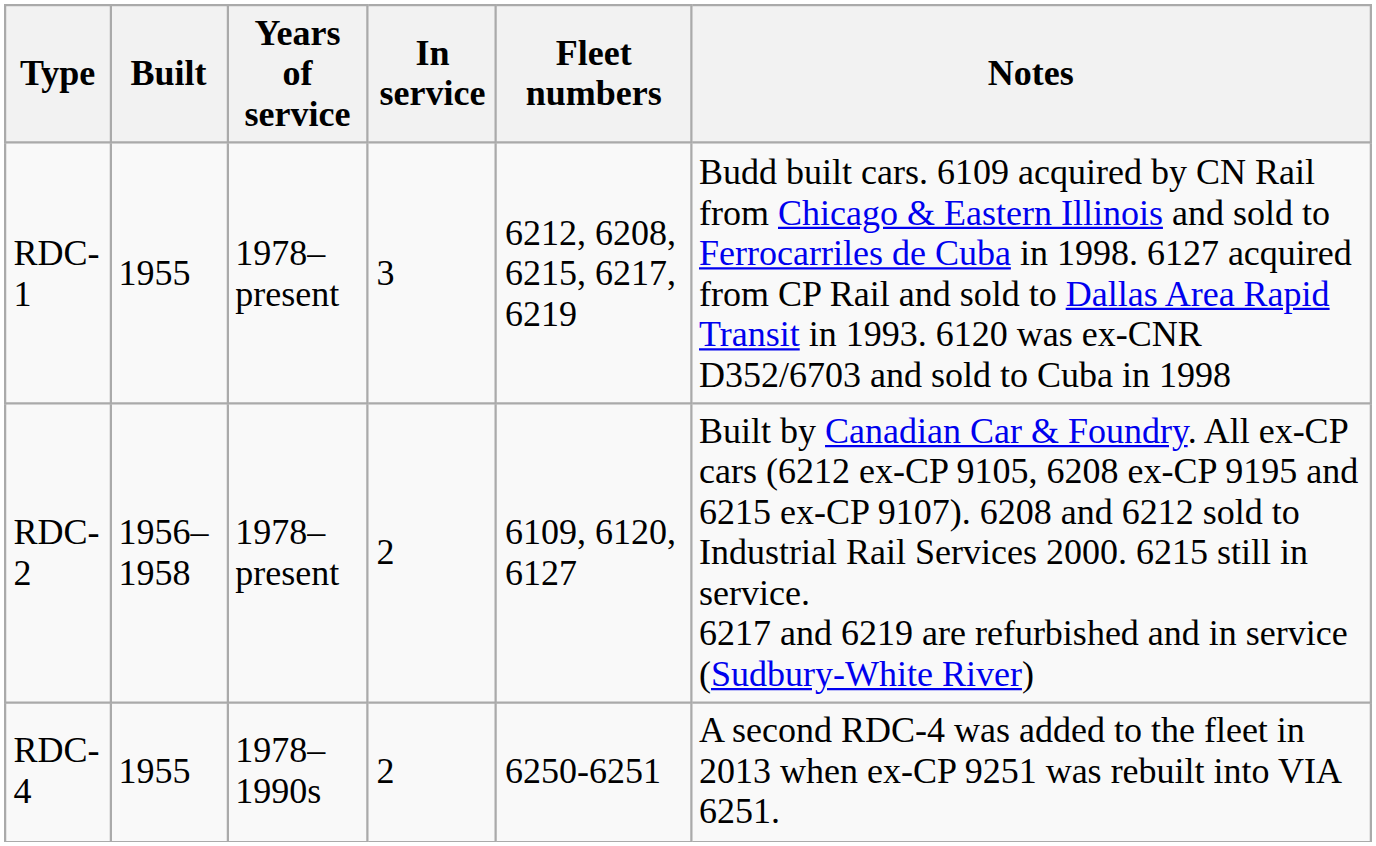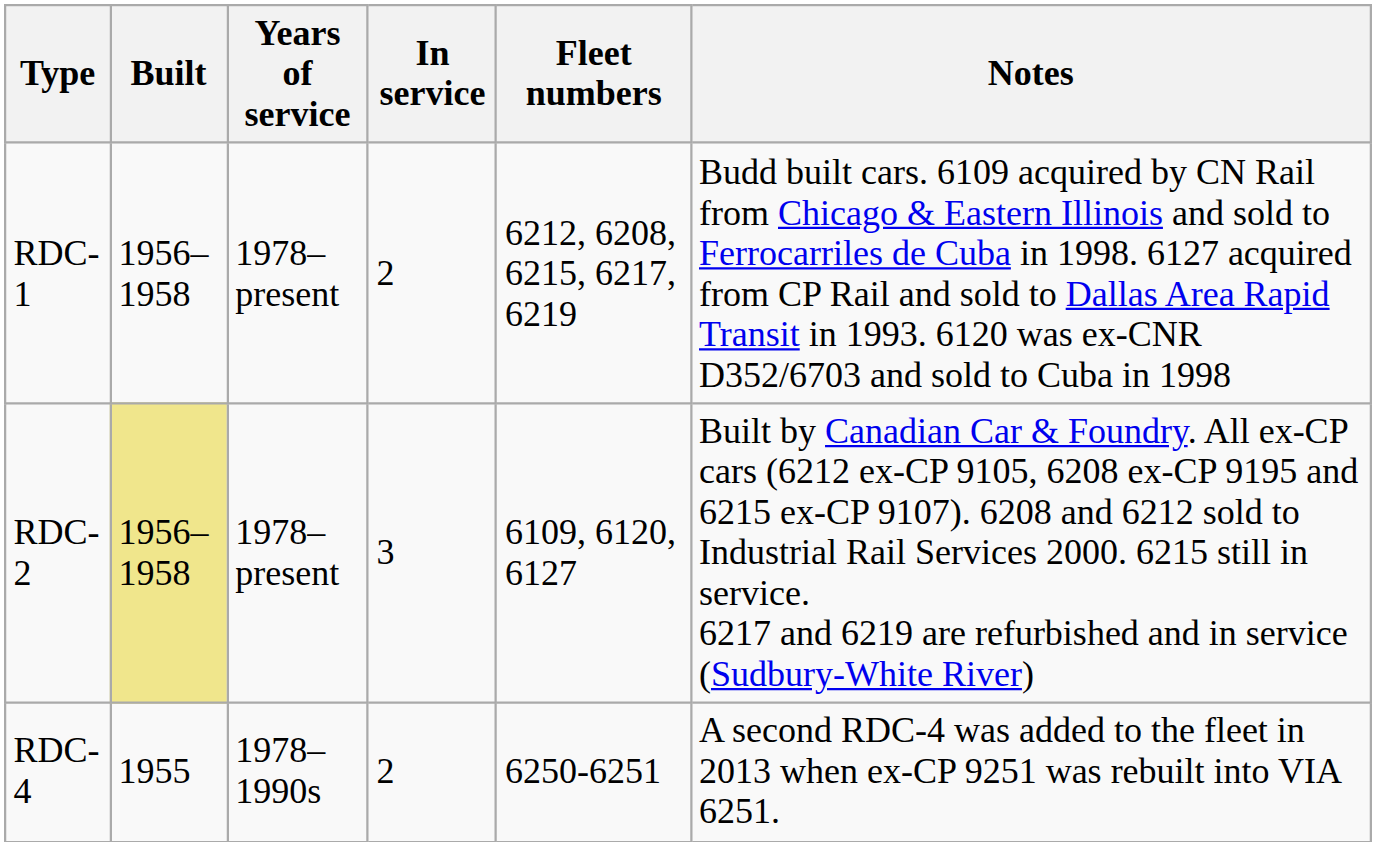RDC-1 | Built: 1955 -> 1956–1958
RDC-1 | In service: 3 -> 2
RDC-2 | Built: no background -> khaki background
RDC-2 | In service: 2 -> 3
